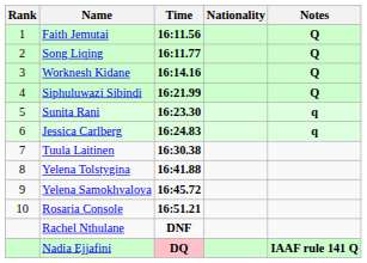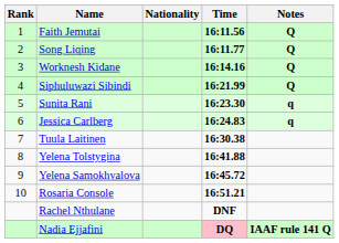columns swapped: Nationality <-> Time
